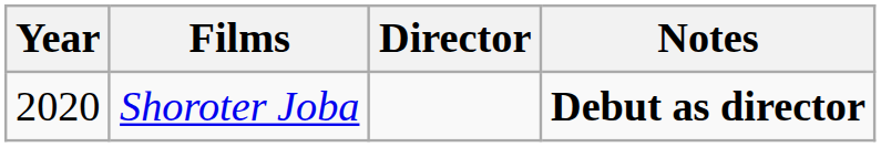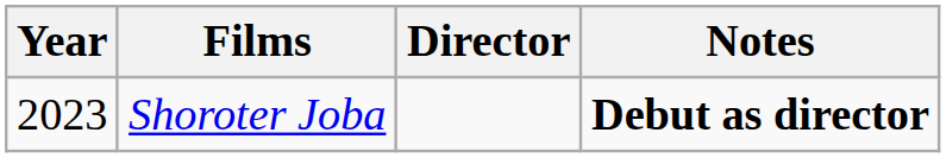Shoroter Joba | Year: 2020 -> 2023
